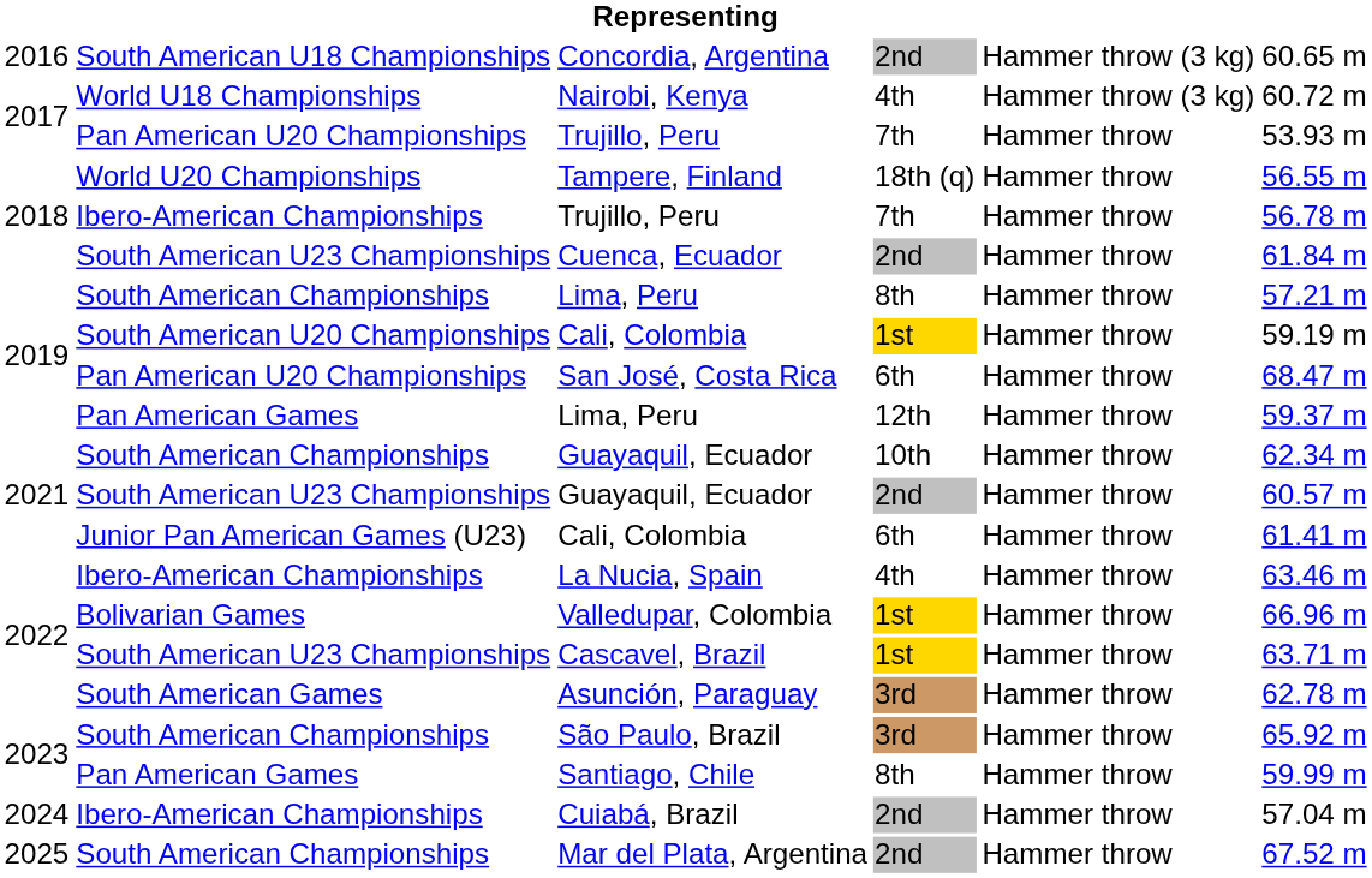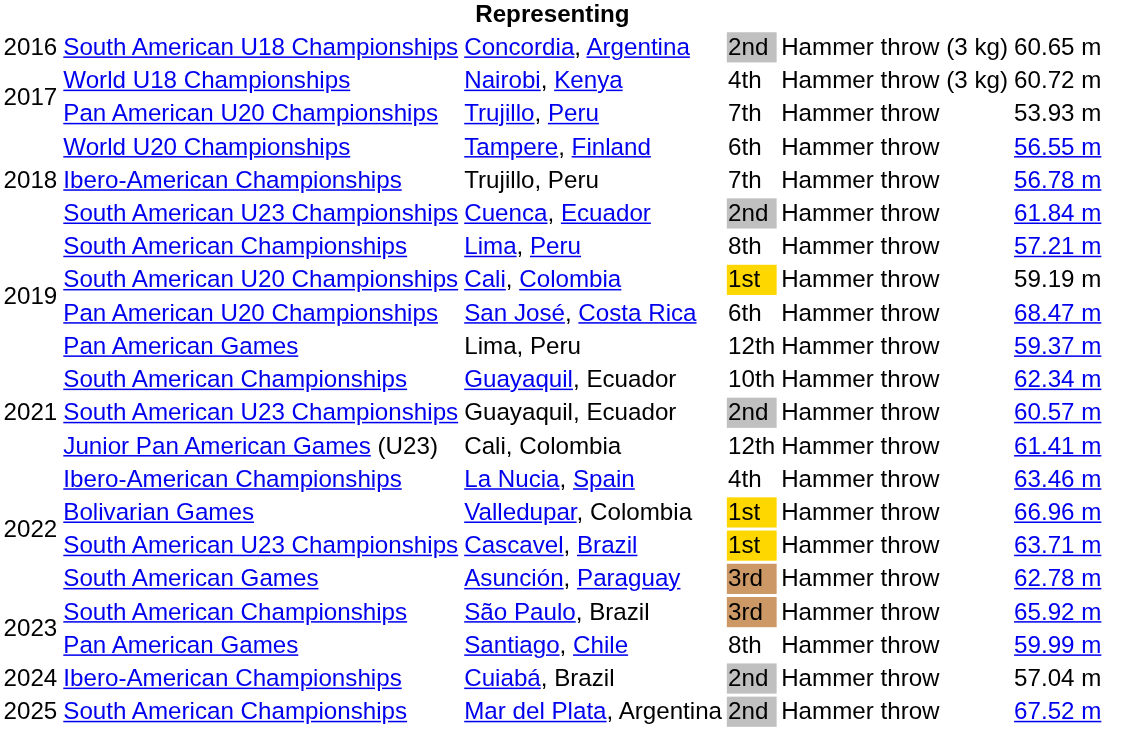Tampere, Finland | column 4: 18th (q) -> 6th
Junior Pan American Games (U23) / Cali, Colombia | column 4: 6th -> 12th
